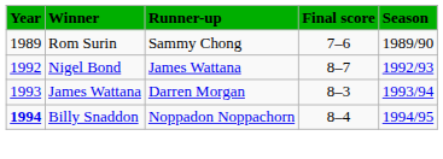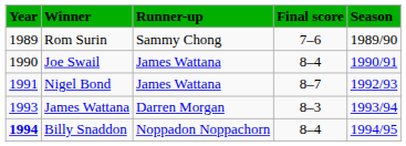+ row: 1990 | Joe Swail | James Wattana | 8–4 | 1990/91
Nigel Bond | Year: 1992 -> 1991
